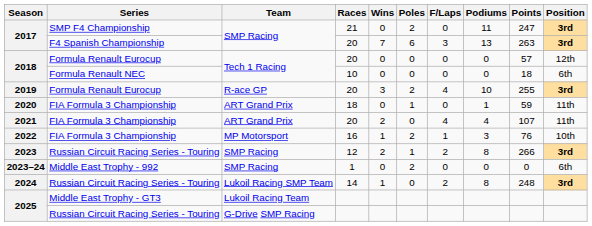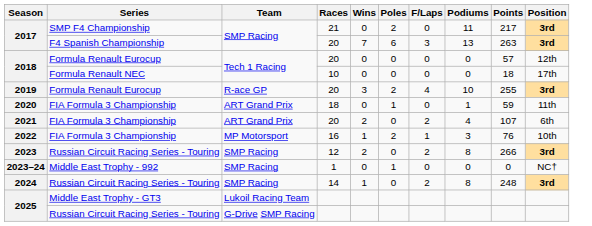2017 / SMP F4 Championship | Points: 247 -> 217
2018 / Formula Renault NEC | Position: 6th -> 17th
2021 | F/Laps: 4 -> 2
2021 | Position: 11th -> 6th
2023 | Poles: 1 -> 0
2023–24 | Poles: 2 -> 1
2023–24 | Position: 6th -> NC†
2024 | Team: Lukoil Racing SMP Team -> SMP Racing
